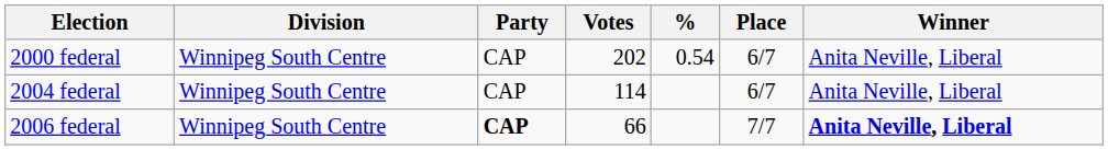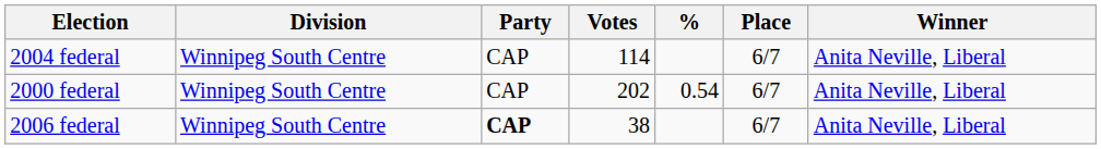rows swapped: 2000 federal <-> 2004 federal
2006 federal | Votes: 66 -> 38
2006 federal | Place: 7/7 -> 6/7
2006 federal | Winner: bold -> normal
